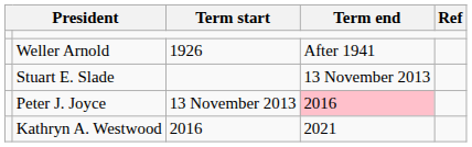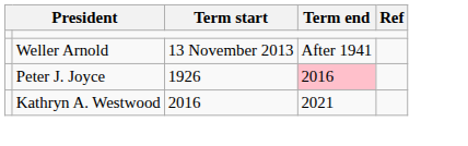Weller Arnold | Term start: 1926 -> 13 November 2013
- row: Stuart E. Slade | 13 November 2013
Peter J. Joyce | Term start: 13 November 2013 -> 1926
